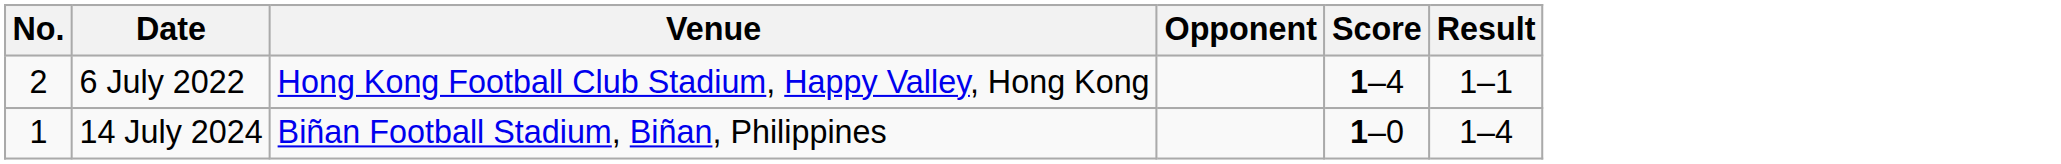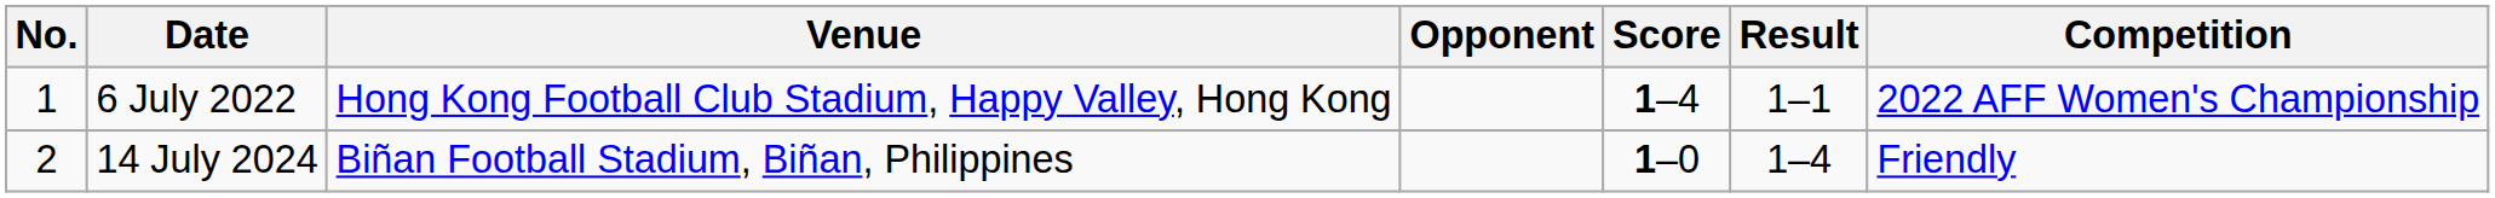+ column: Competition | 2022 AFF Women's Championship | Friendly
6 July 2022 | No.: 2 -> 1
14 July 2024 | No.: 1 -> 2
